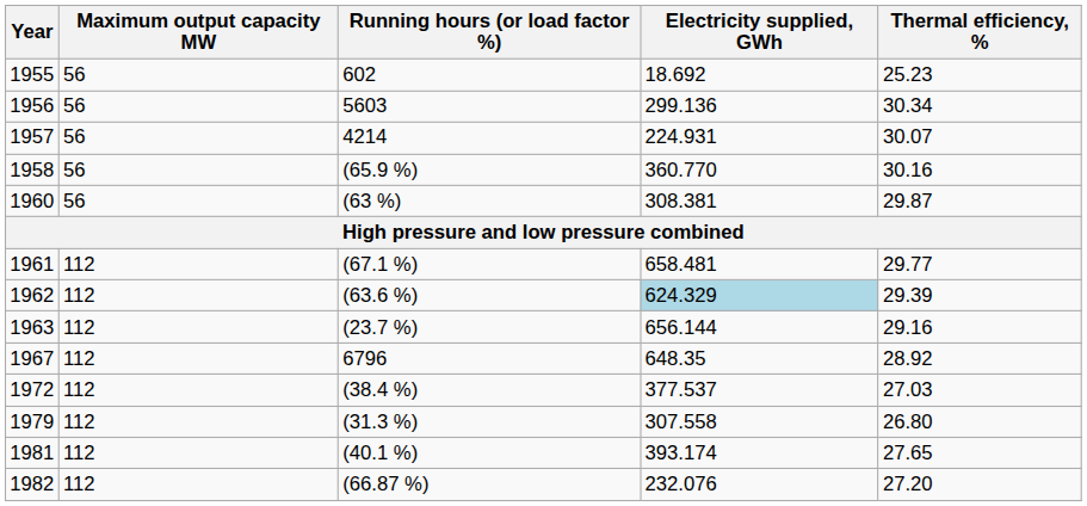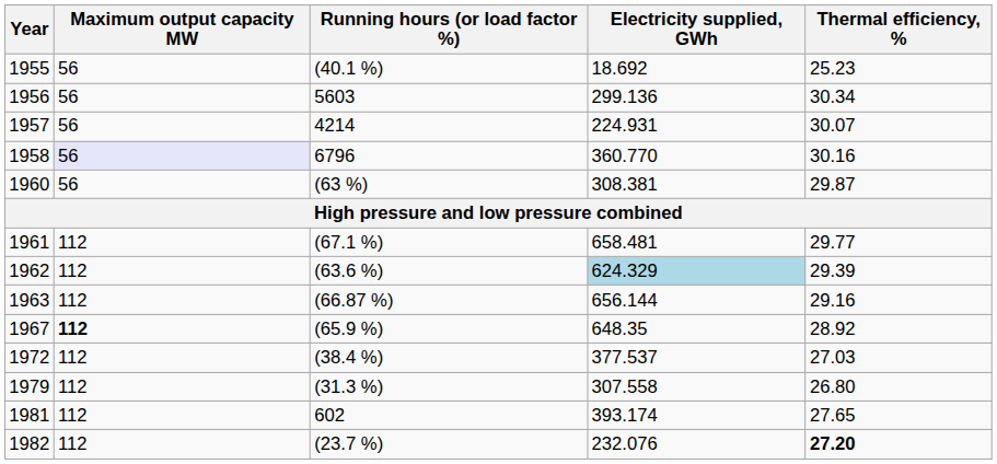1955 | Running hours (or load factor %): 602 -> (40.1 %)
1958 | Maximum output capacity MW: no background -> lavender background
1958 | Running hours (or load factor %): (65.9 %) -> 6796
1963 | Running hours (or load factor %): (23.7 %) -> (66.87 %)
1967 | Maximum output capacity MW: normal -> bold
1967 | Running hours (or load factor %): 6796 -> (65.9 %)
1981 | Running hours (or load factor %): (40.1 %) -> 602
1982 | Running hours (or load factor %): (66.87 %) -> (23.7 %)
1982 | Thermal efficiency, %: normal -> bold
